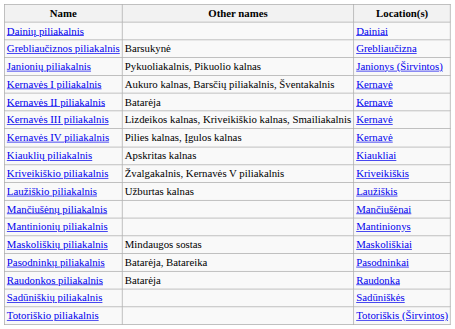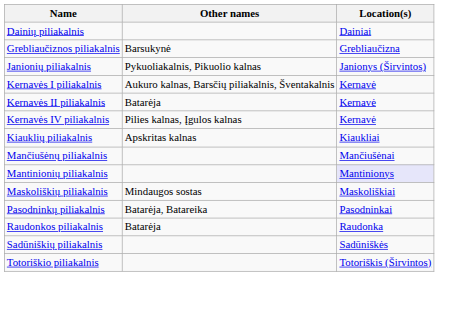- row: Kernavės III piliakalnis | Lizdeikos kalnas, Kriveikiškio kalnas, Smailiakalnis | Kernavė
- row: Kriveikiškio piliakalnis | Žvalgakalnis, Kernavės V piliakalnis | Kriveikiškis
- row: Laužiškio piliakalnis | Užburtas kalnas | Laužiškis
Mantinionių piliakalnis | Location(s): no background -> lavender background
